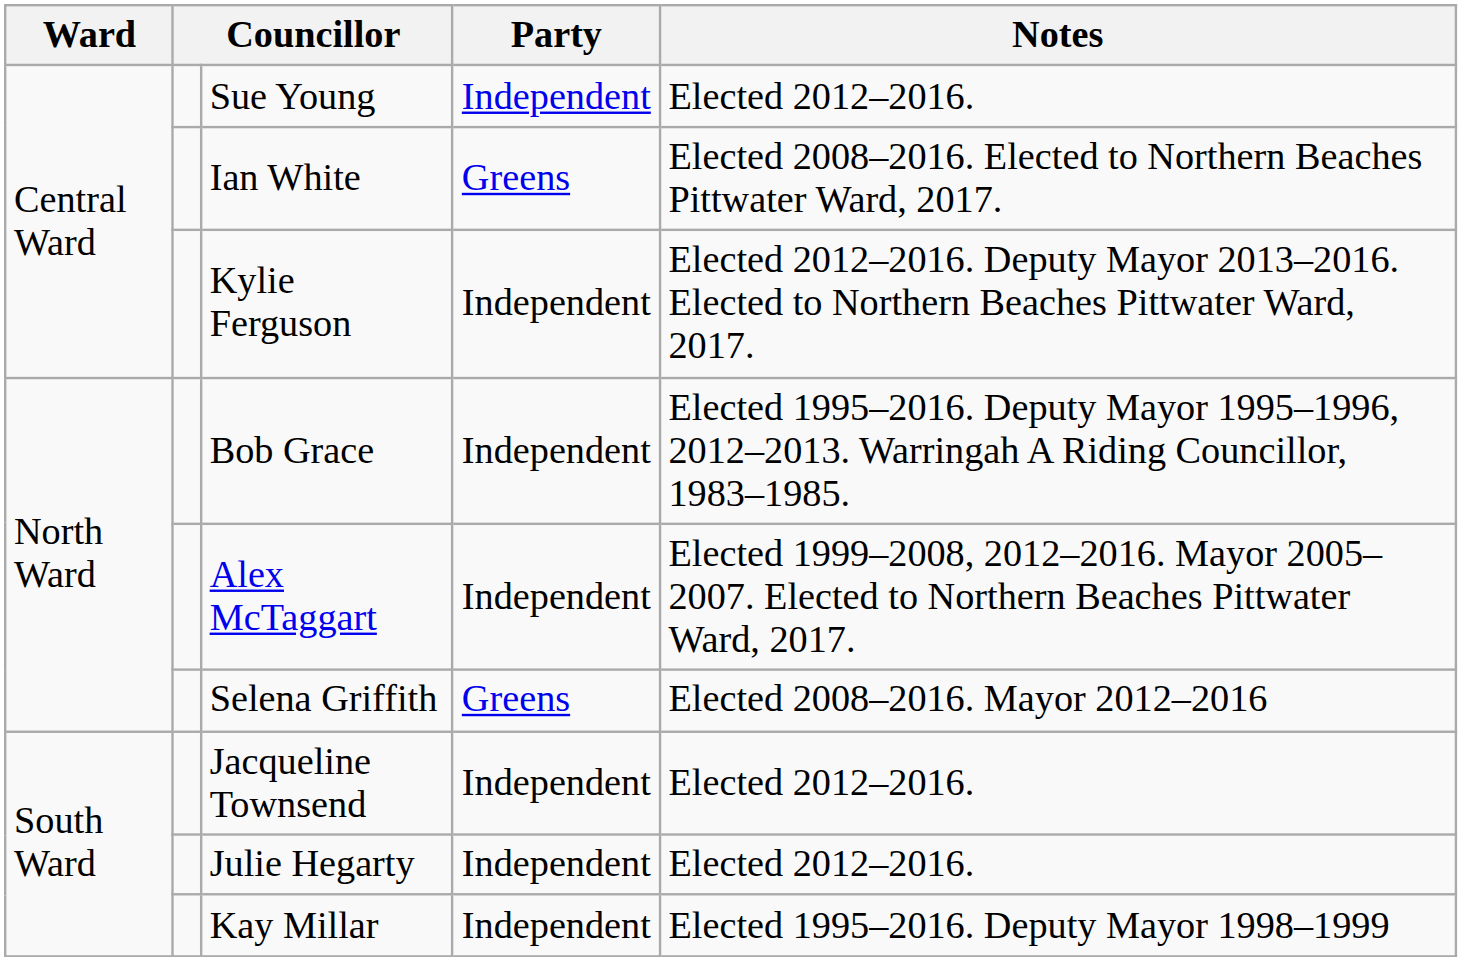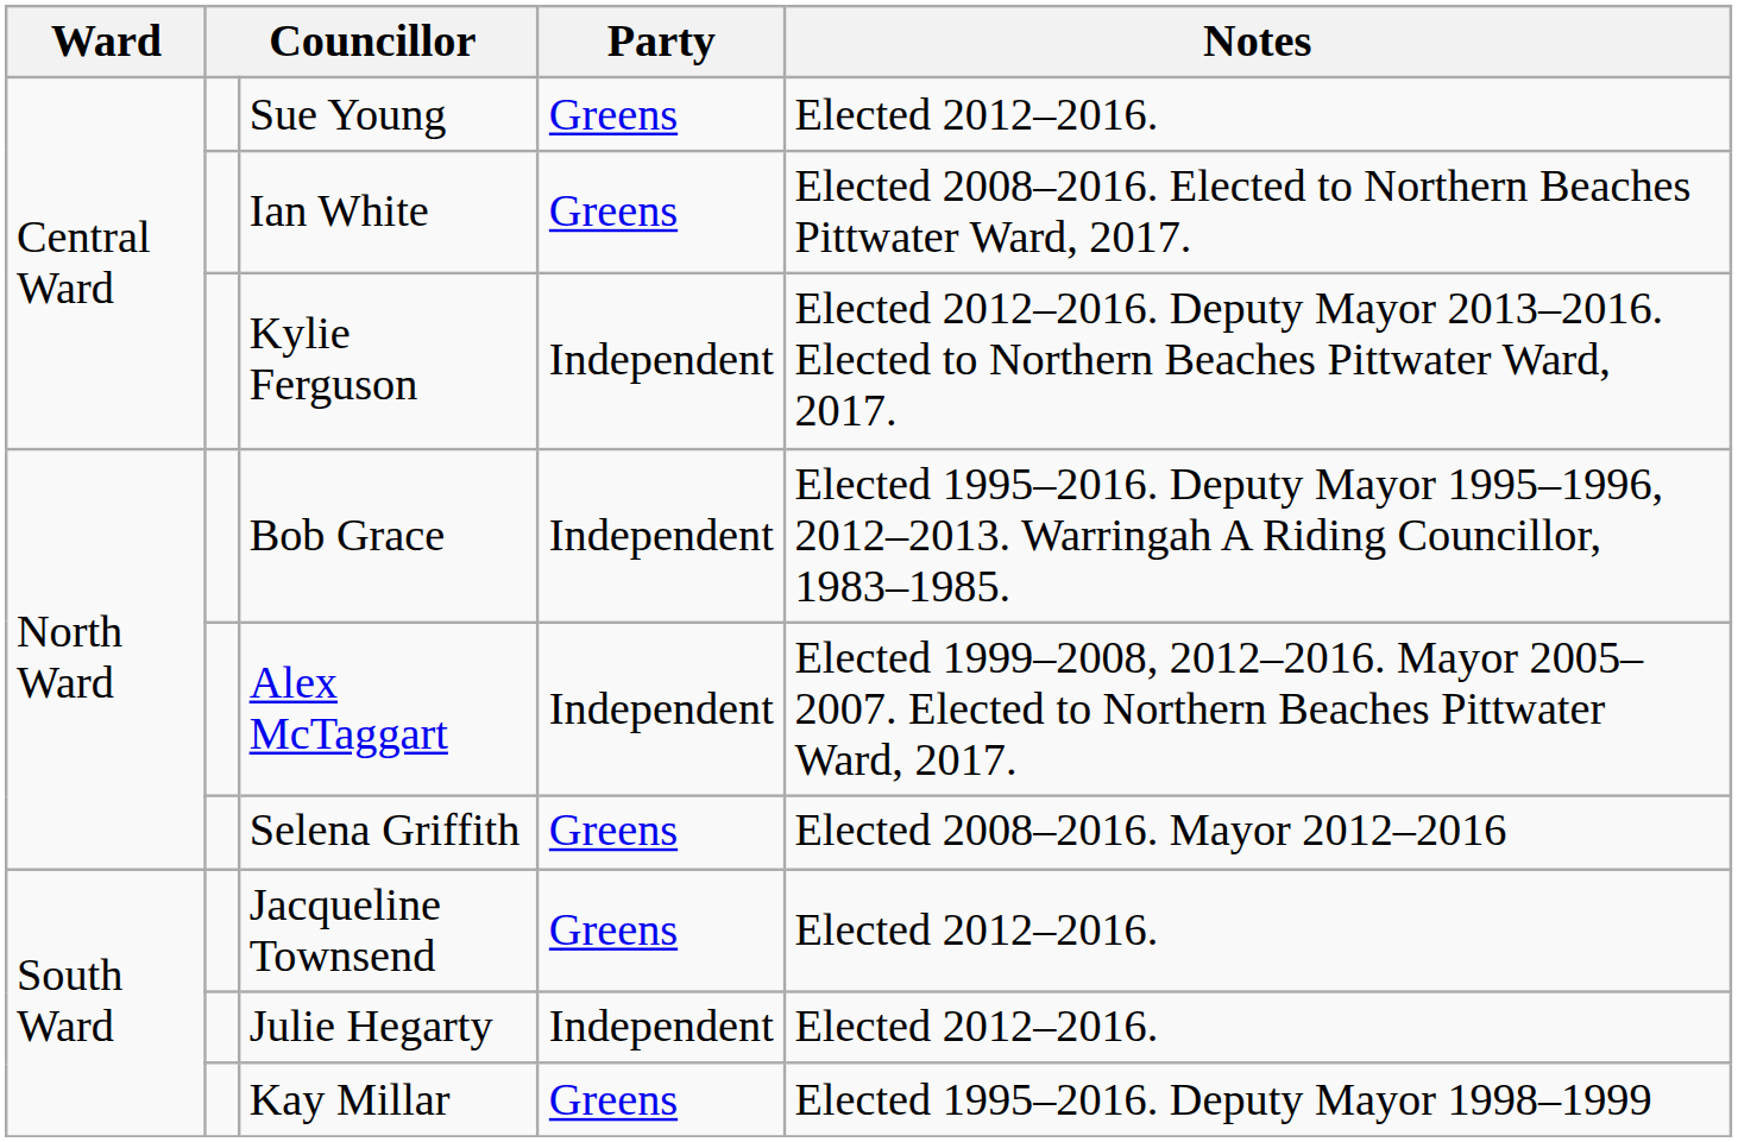Sue Young | Party: Independent -> Greens
Jacqueline Townsend | Party: Independent -> Greens
Kay Millar | Party: Independent -> Greens
